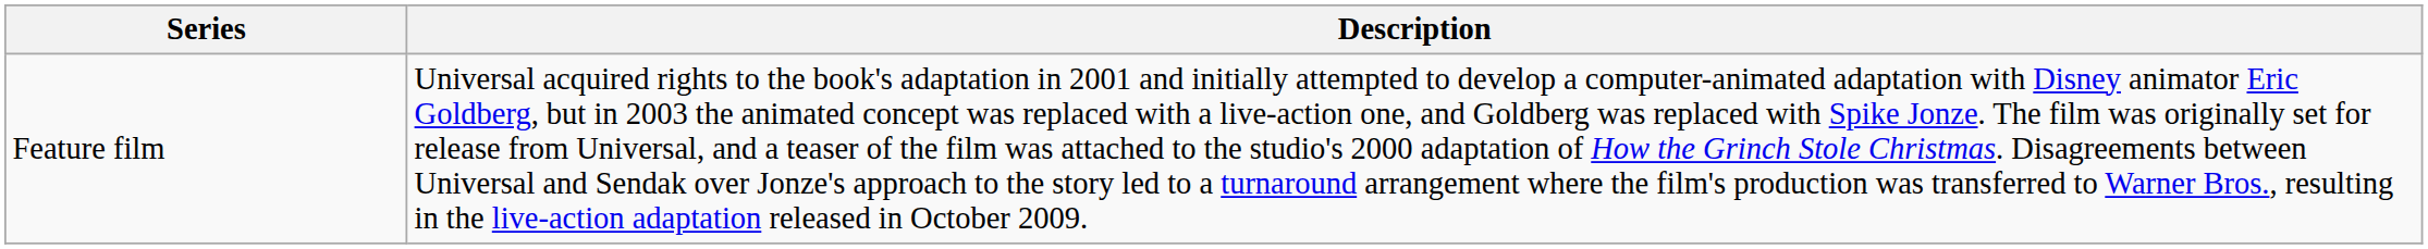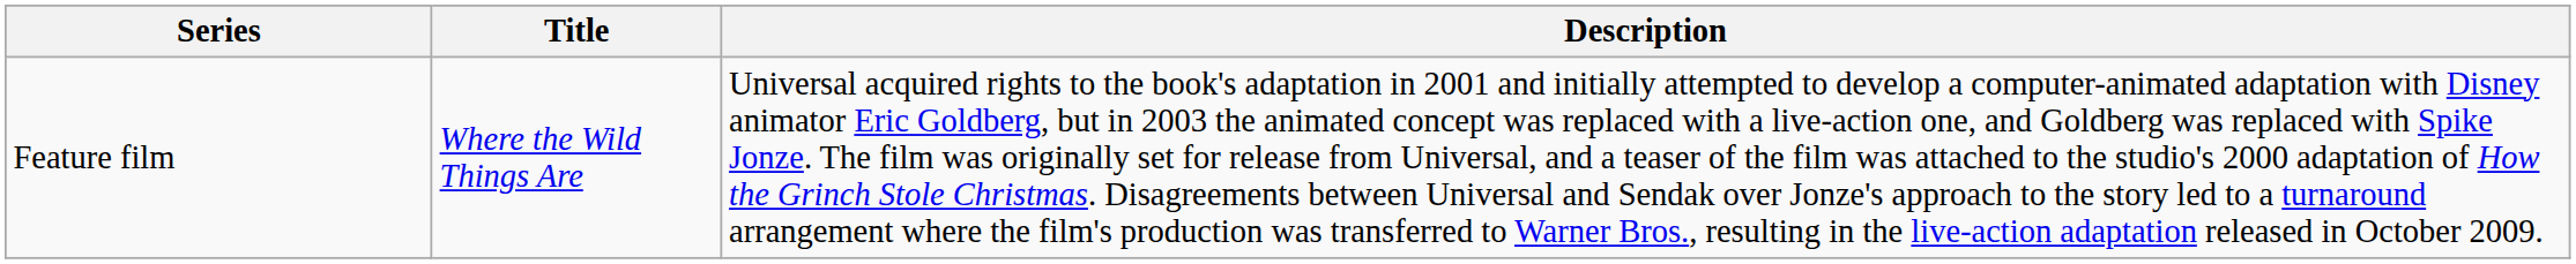+ column: Title | Where the Wild Things Are
